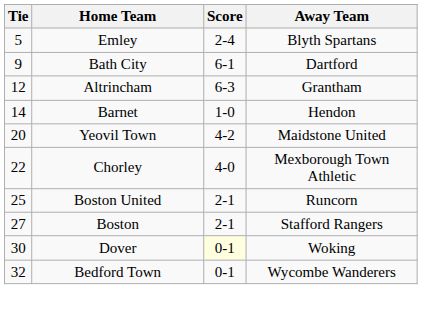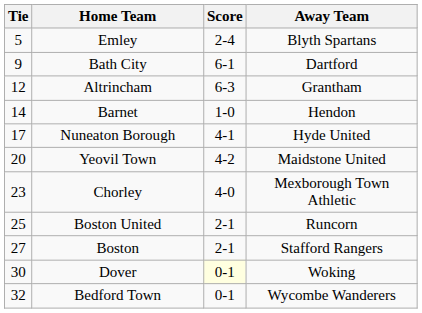+ row: 17 | Nuneaton Borough | 4-1 | Hyde United
Chorley | Tie: 22 -> 23
